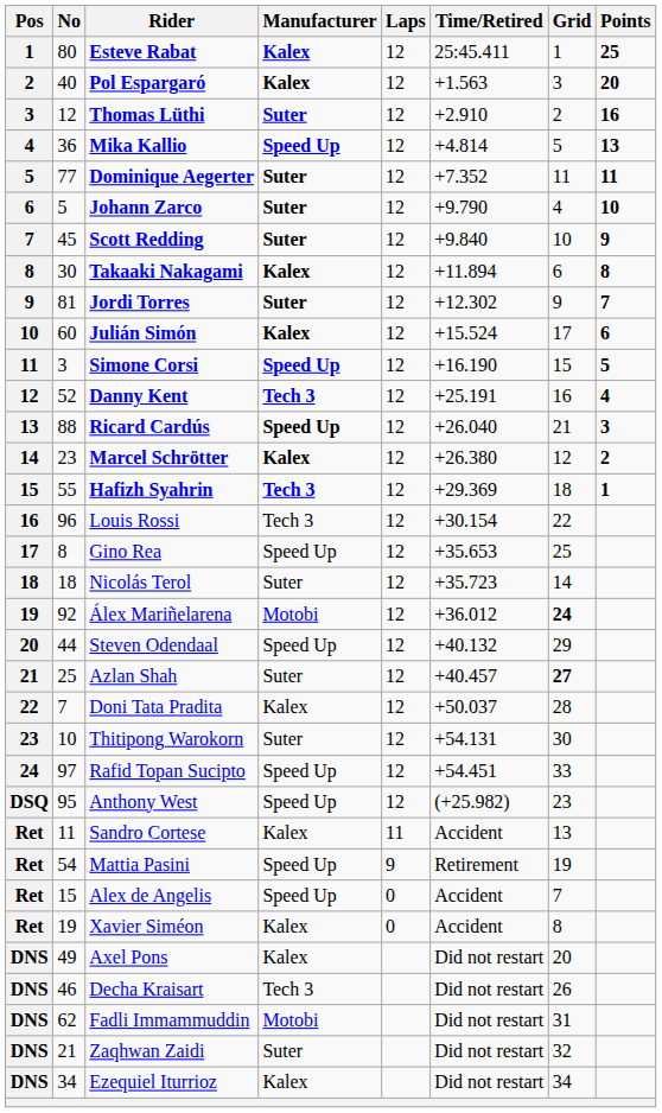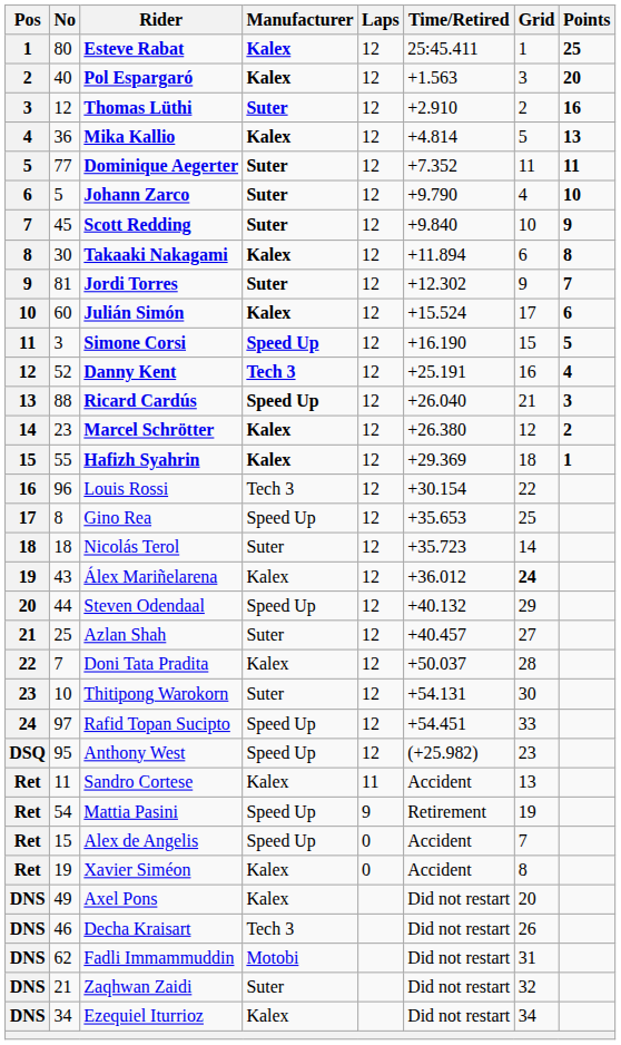Mika Kallio | Manufacturer: Speed Up -> Kalex
Hafizh Syahrin | Manufacturer: Tech 3 -> Kalex
Álex Mariñelarena | No: 92 -> 43
Álex Mariñelarena | Manufacturer: Motobi -> Kalex
Azlan Shah | Grid: bold -> normal
